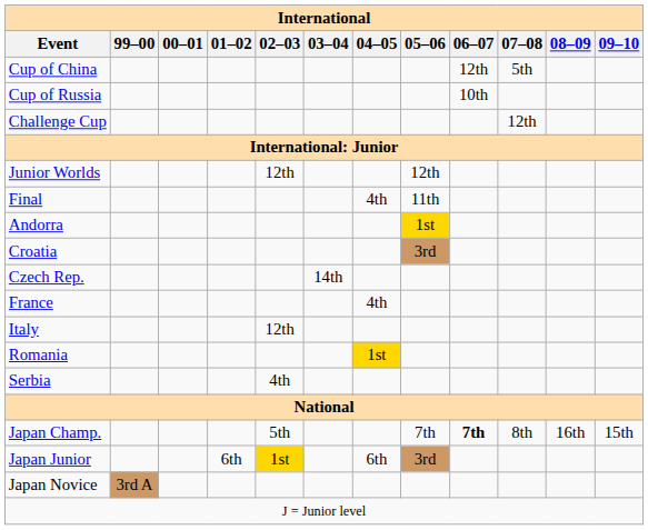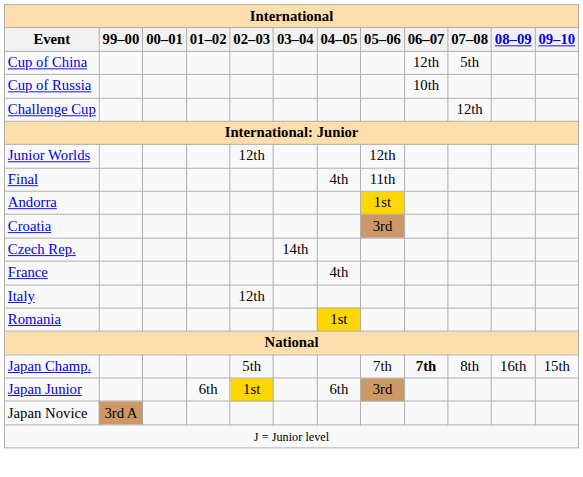- row: Serbia | 4th
